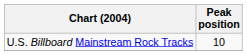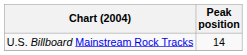U.S. Billboard Mainstream Rock Tracks | Peak position: 10 -> 14
